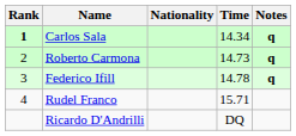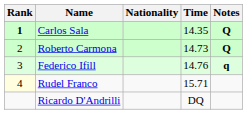Carlos Sala | Time: 14.34 -> 14.35
Carlos Sala | Notes: q -> Q
Roberto Carmona | Notes: q -> Q
Federico Ifill | Time: 14.78 -> 14.76
Rudel Franco | Rank: no background -> lightyellow background
